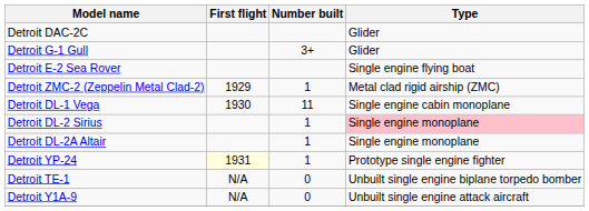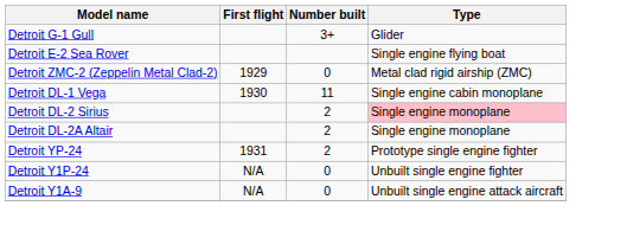- row: Detroit DAC-2C | Glider
Detroit ZMC-2 (Zeppelin Metal Clad-2) | Number built: 1 -> 0
Detroit DL-2 Sirius | Number built: 1 -> 2
Detroit DL-2A Altair | Number built: 1 -> 2
Detroit YP-24 | First flight: lightyellow background -> no background
Detroit YP-24 | Number built: 1 -> 2
- row: Detroit TE-1 | N/A | 0 | Unbuilt single engine biplane torpedo bomber
+ row: Detroit Y1P-24 | N/A | 0 | Unbuilt single engine fighter
